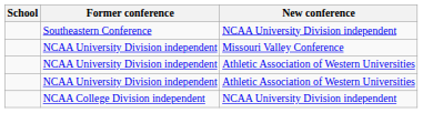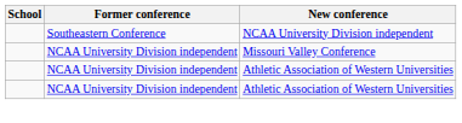- row: NCAA College Division independent | NCAA University Division independent
